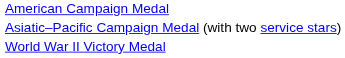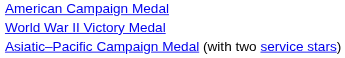rows swapped: Asiatic–Pacific Campaign Medal (with two service stars) <-> World War II Victory Medal
